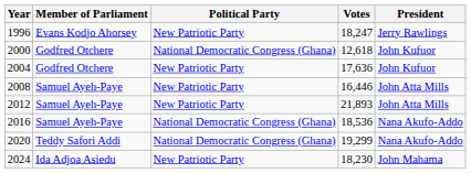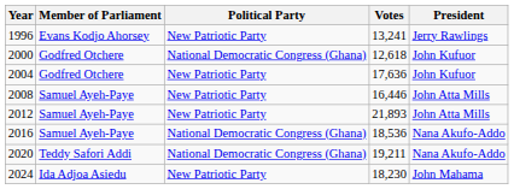1996 | Votes: 18,247 -> 13,241
2020 | Votes: 19,299 -> 19,211
